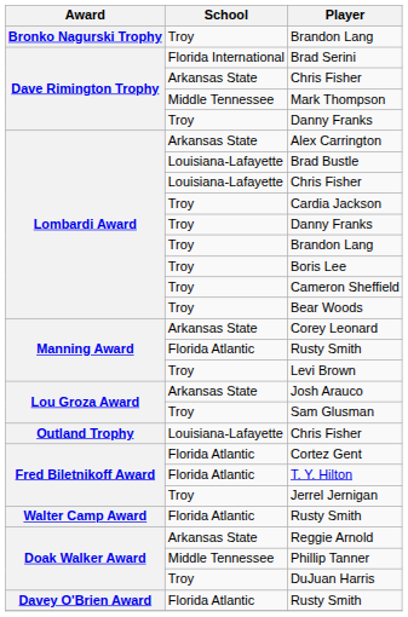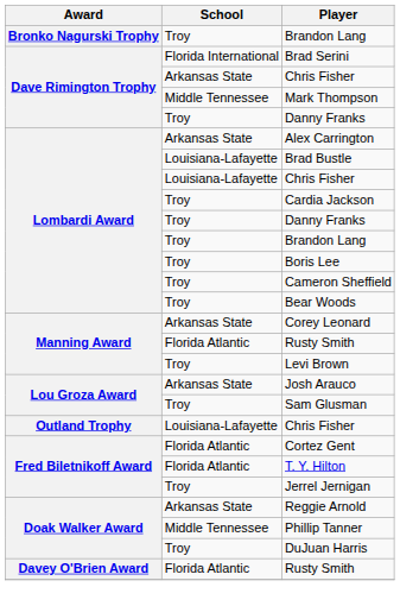- row: Walter Camp Award | Florida Atlantic | Rusty Smith
